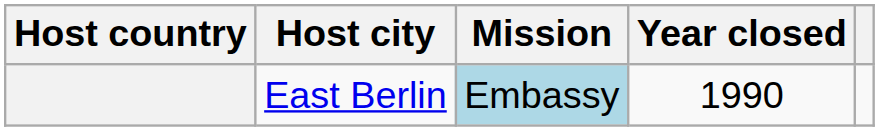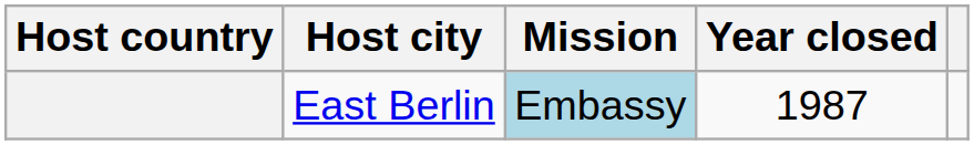East Berlin | Year closed: 1990 -> 1987
